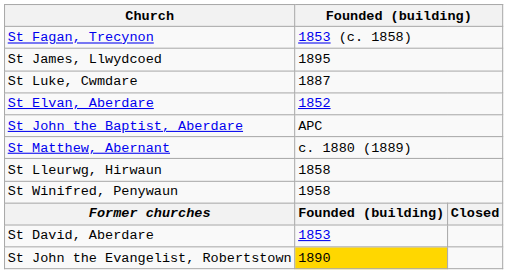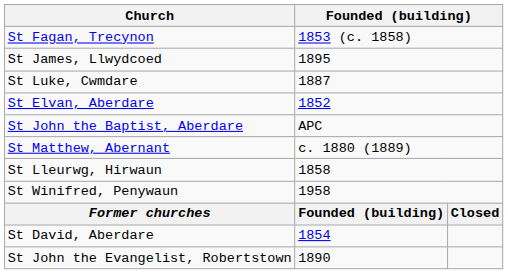St David, Aberdare | column 2: 1853 -> 1854
St John the Evangelist, Robertstown | column 2: gold background -> no background
